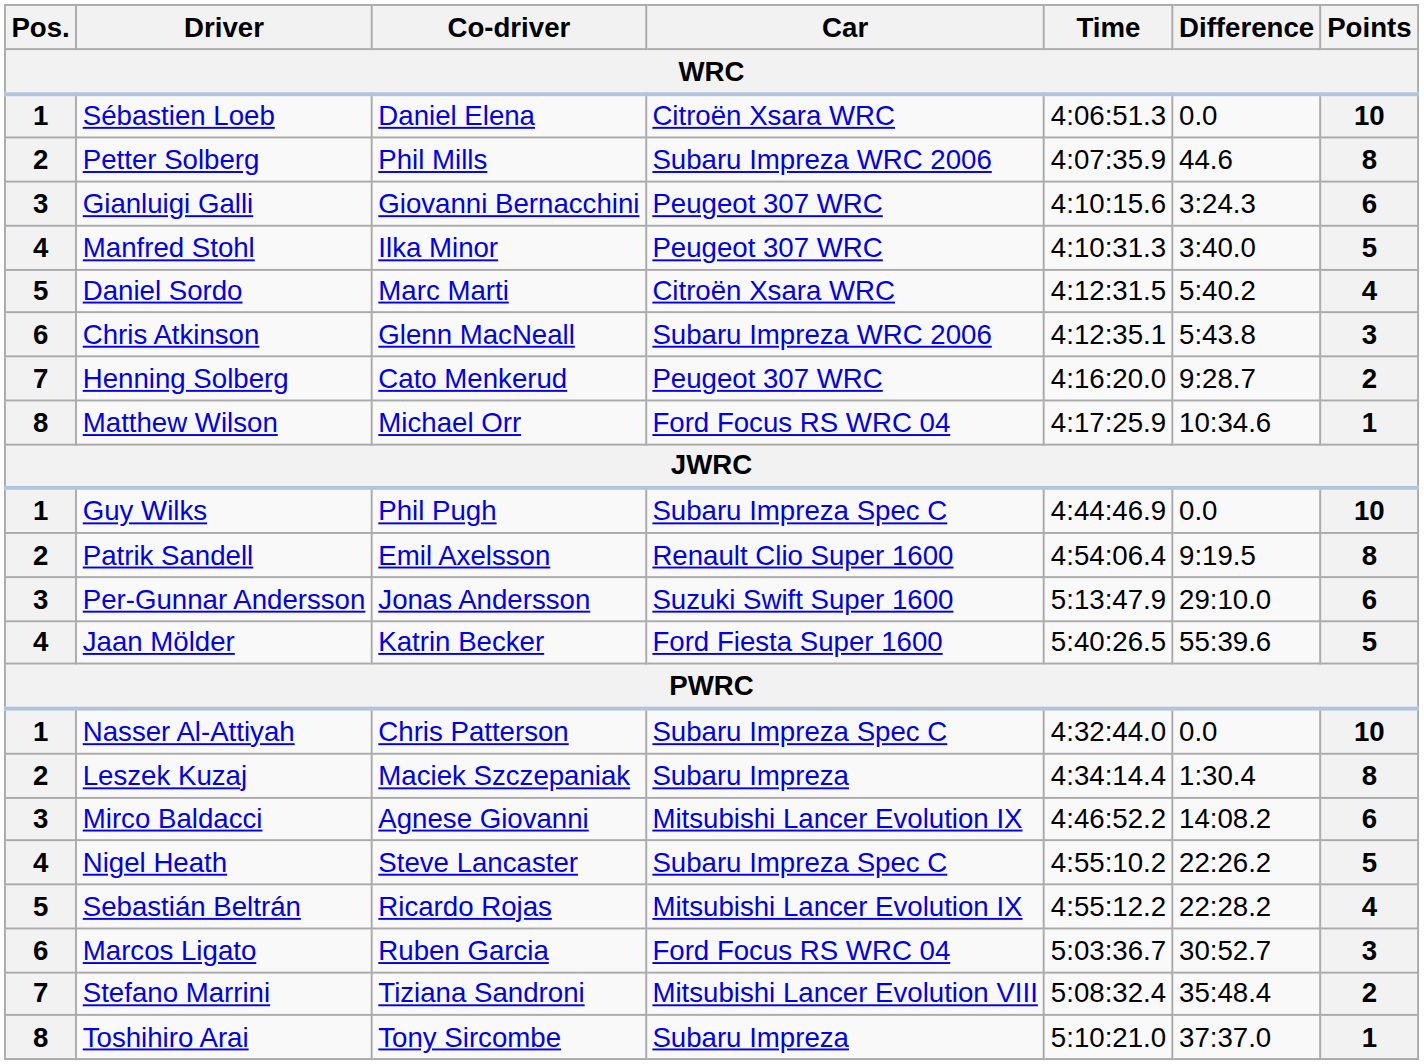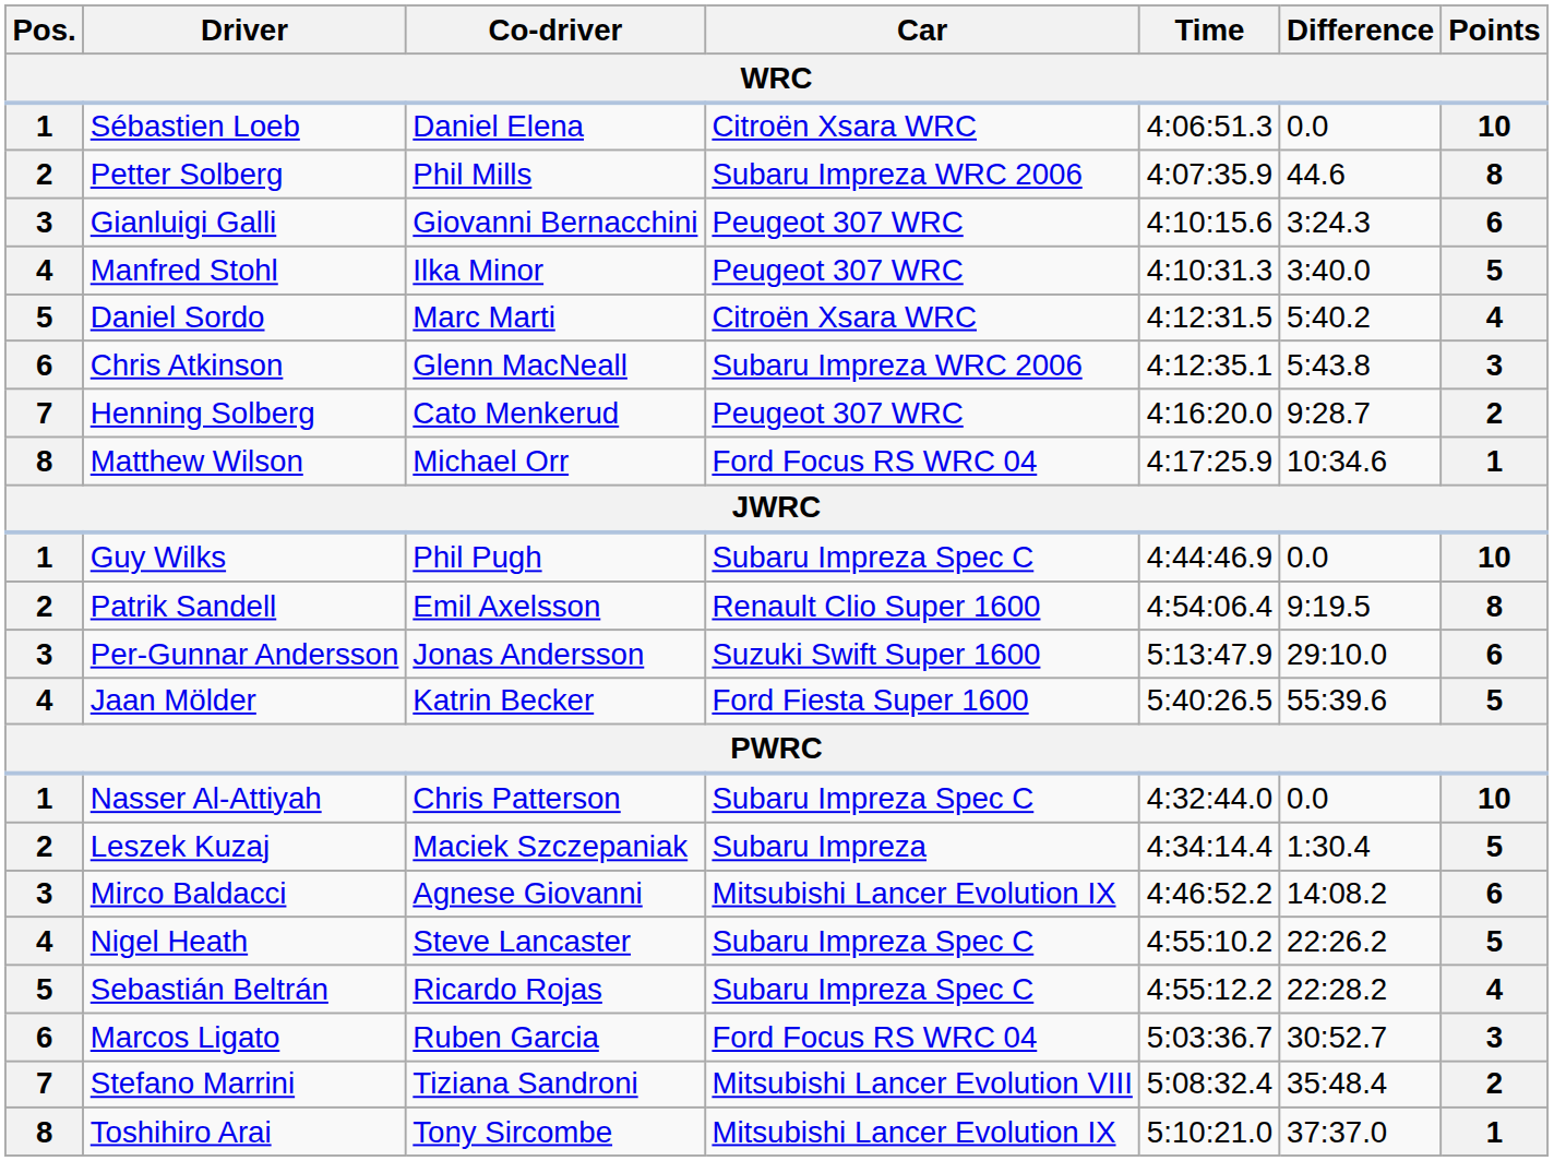Leszek Kuzaj | Points: 8 -> 5
Sebastián Beltrán | Car: Mitsubishi Lancer Evolution IX -> Subaru Impreza Spec C
Toshihiro Arai | Car: Subaru Impreza -> Mitsubishi Lancer Evolution IX
